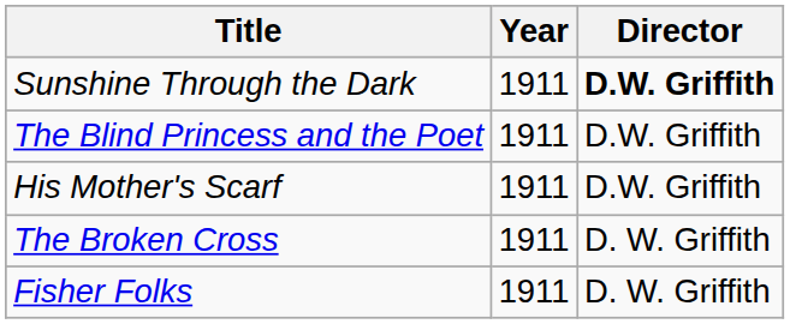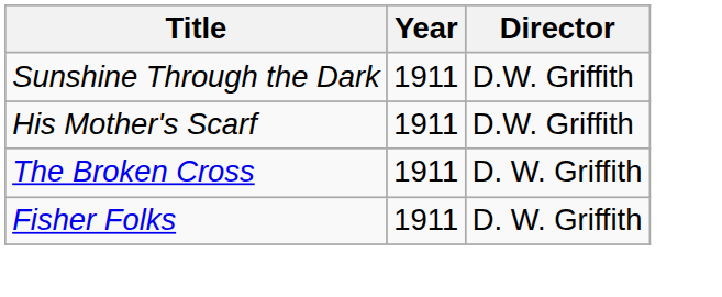Sunshine Through the Dark | Director: bold -> normal
- row: The Blind Princess and the Poet | 1911 | D.W. Griffith
